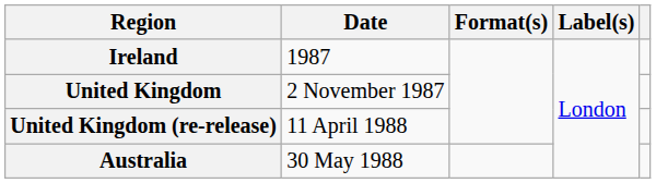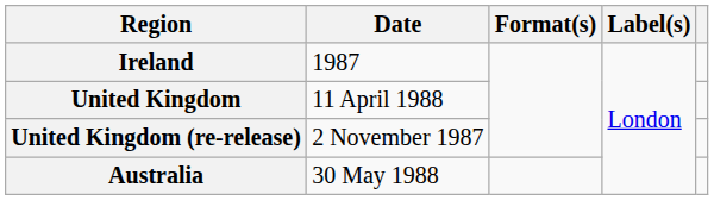United Kingdom | Date: 2 November 1987 -> 11 April 1988
United Kingdom (re-release) | Date: 11 April 1988 -> 2 November 1987
